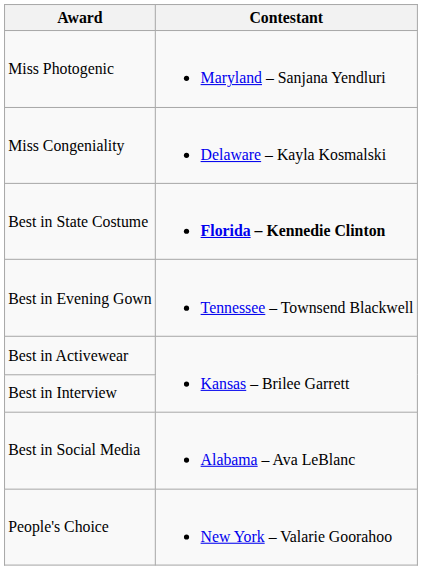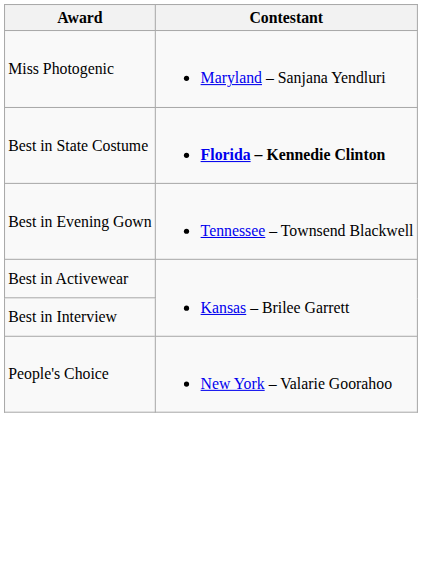- row: Miss Congeniality | Delaware – Kayla Kosmalski
- row: Best in Social Media | Alabama – Ava LeBlanc
